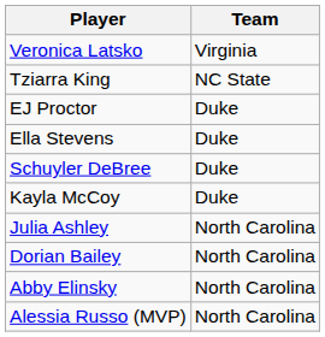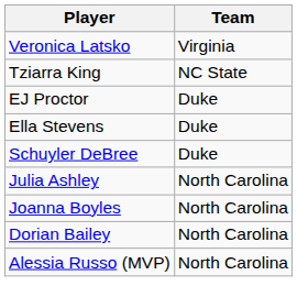- row: Kayla McCoy | Duke
+ row: Joanna Boyles | North Carolina
- row: Abby Elinsky | North Carolina
